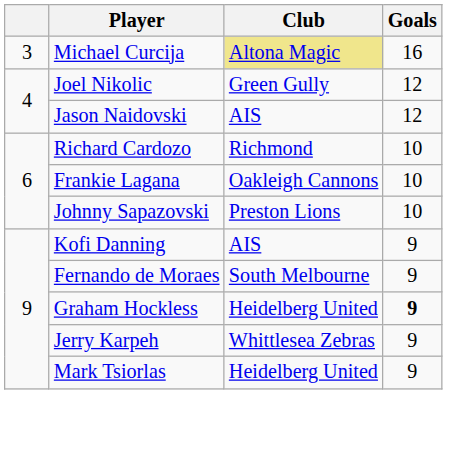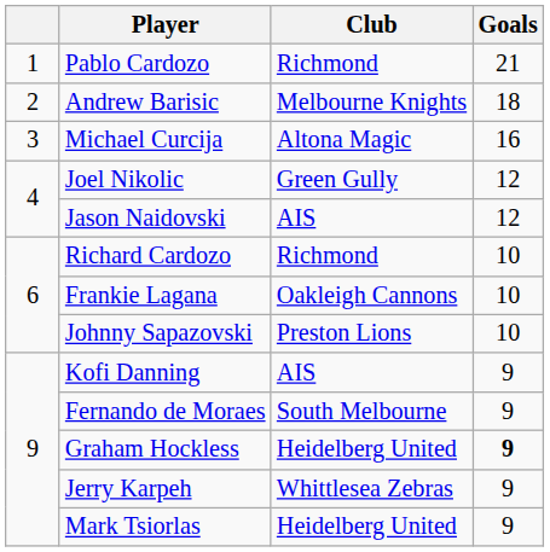+ row: 1 | Pablo Cardozo | Richmond | 21
+ row: 2 | Andrew Barisic | Melbourne Knights | 18
Michael Curcija | Club: khaki background -> no background
